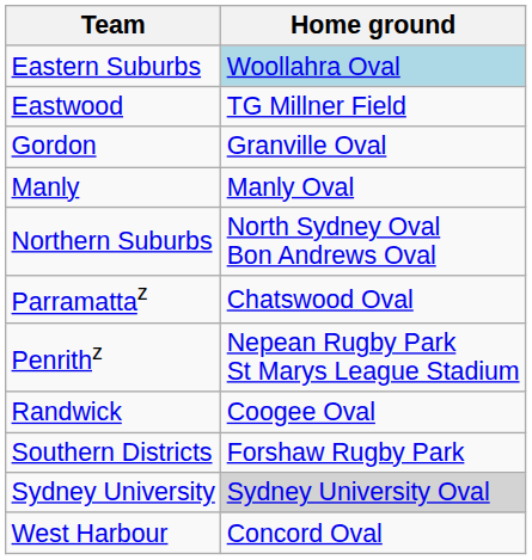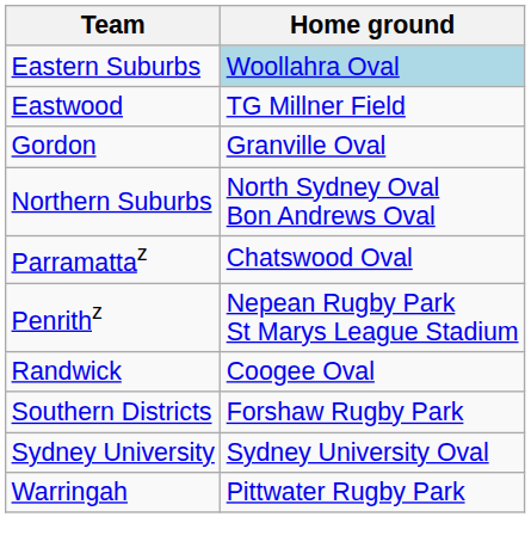- row: Manly | Manly Oval
Sydney University | Home ground: lightgrey background -> no background
+ row: Warringah | Pittwater Rugby Park
- row: West Harbour | Concord Oval
